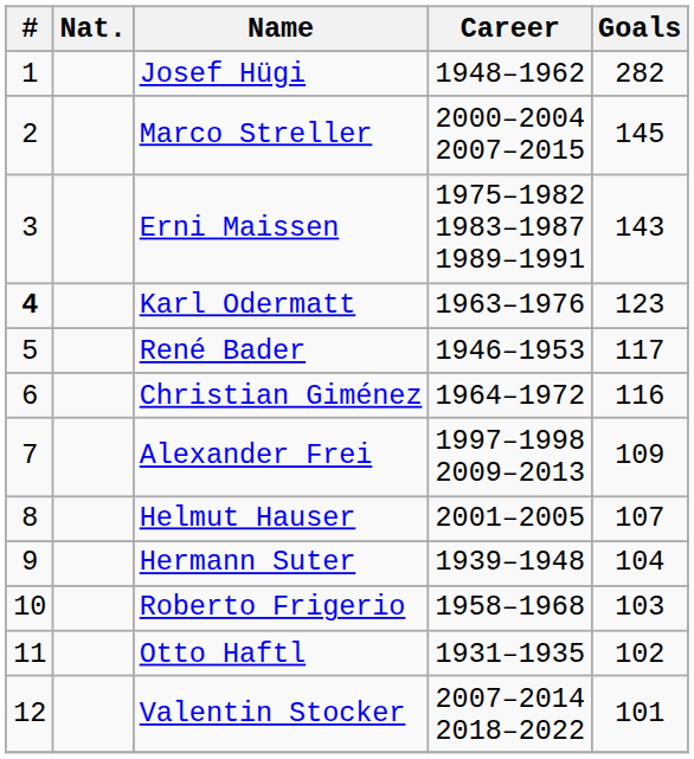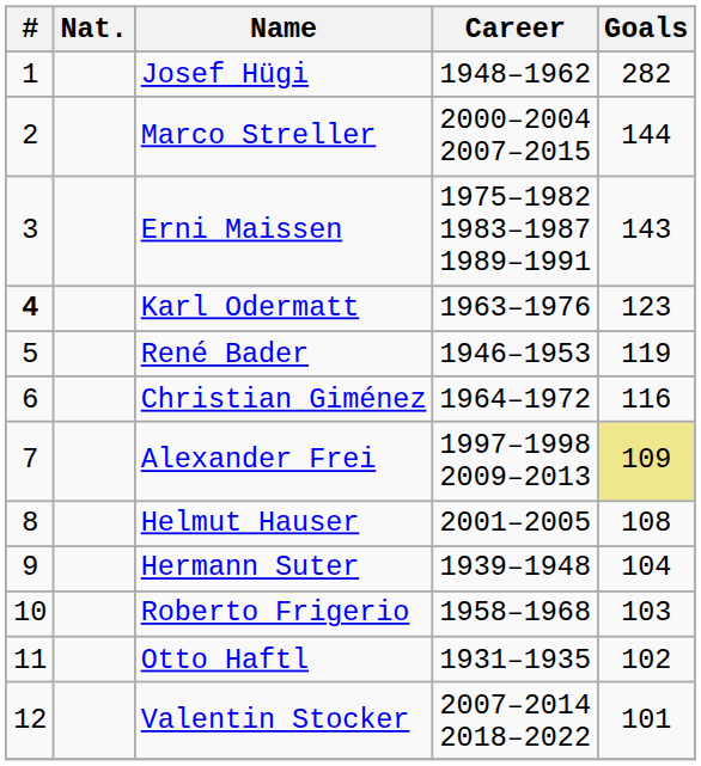Marco Streller | Goals: 145 -> 144
René Bader | Goals: 117 -> 119
Alexander Frei | Goals: no background -> khaki background
Helmut Hauser | Goals: 107 -> 108
